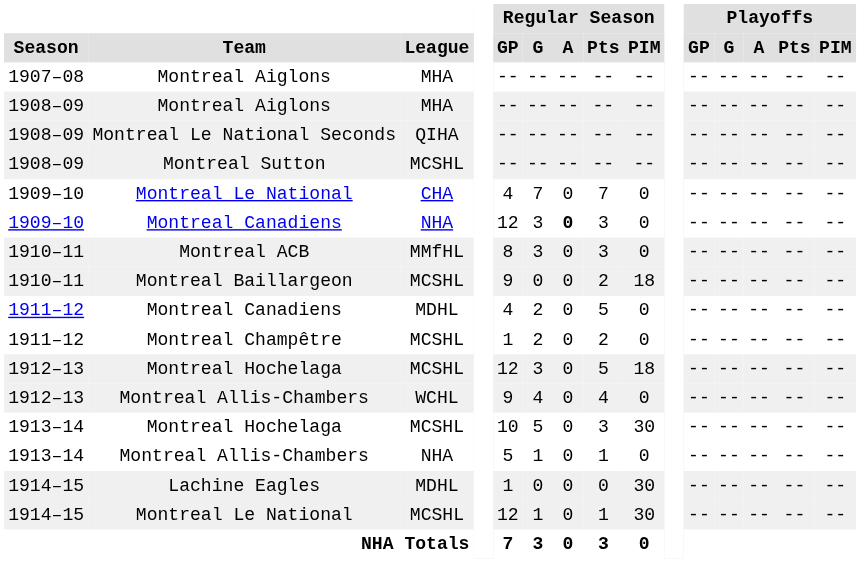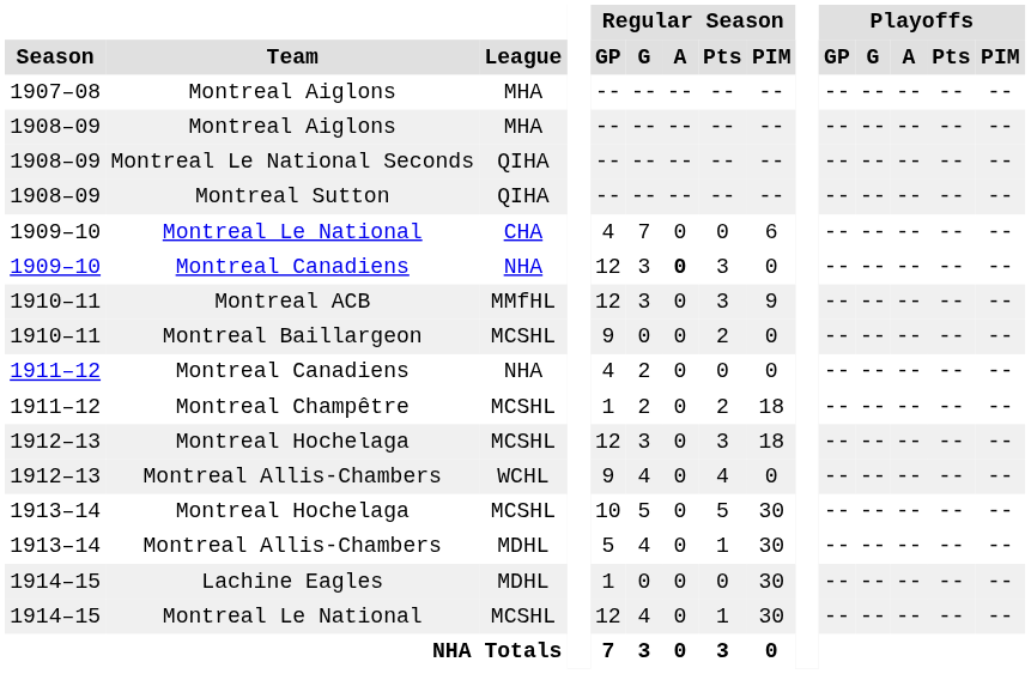Montreal Sutton | League: MCSHL -> QIHA
1909–10 / Montreal Le National | Regular Season / Pts: 7 -> 0
1909–10 / Montreal Le National | Regular Season / PIM: 0 -> 6
Montreal ACB | Regular Season / GP: 8 -> 12
Montreal ACB | Regular Season / PIM: 0 -> 9
Montreal Baillargeon | Regular Season / PIM: 18 -> 0
1911–12 / Montreal Canadiens | League: MDHL -> NHA
1911–12 / Montreal Canadiens | Regular Season / Pts: 5 -> 0
Montreal Champêtre | Regular Season / PIM: 0 -> 18
1912–13 / Montreal Hochelaga | Regular Season / Pts: 5 -> 3
1913–14 / Montreal Hochelaga | Regular Season / Pts: 3 -> 5
1913–14 / Montreal Allis-Chambers | League: NHA -> MDHL
1913–14 / Montreal Allis-Chambers | Regular Season / G: 1 -> 4
1913–14 / Montreal Allis-Chambers | Regular Season / PIM: 0 -> 30
1914–15 / Montreal Le National | Regular Season / G: 1 -> 4
